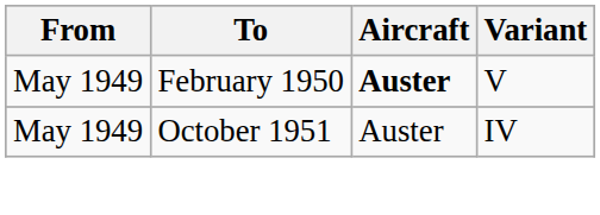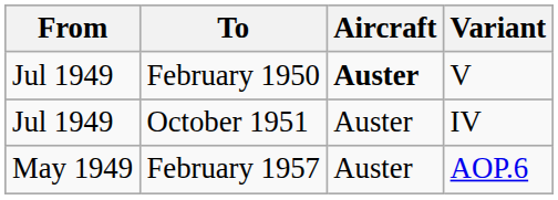February 1950 | From: May 1949 -> Jul 1949
October 1951 | From: May 1949 -> Jul 1949
+ row: May 1949 | February 1957 | Auster | AOP.6
